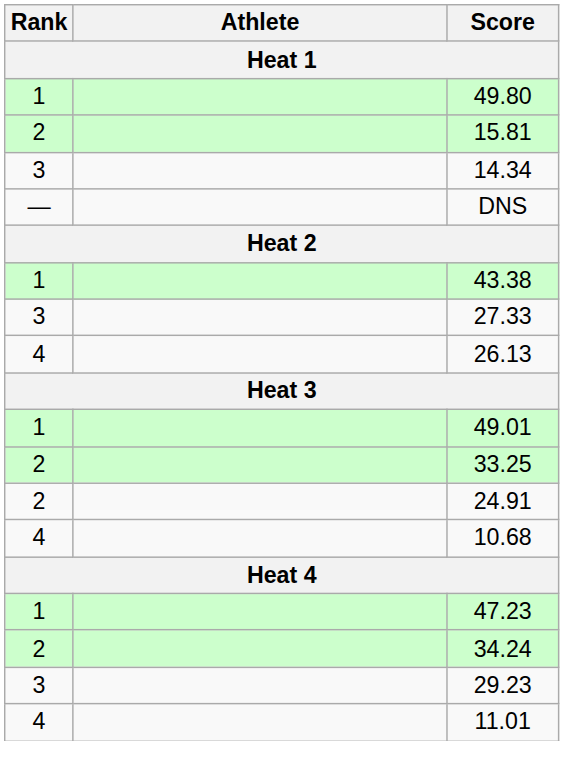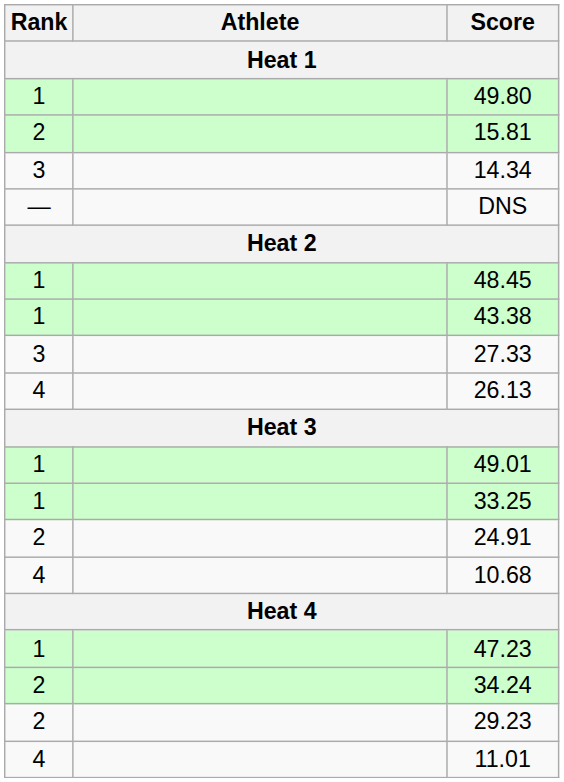+ row: 1 | 48.45
33.25 | Rank: 2 -> 1
29.23 | Rank: 3 -> 2
